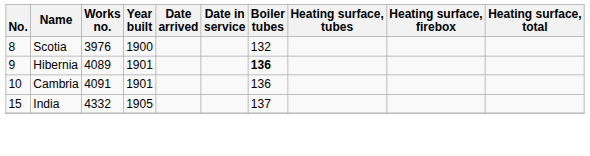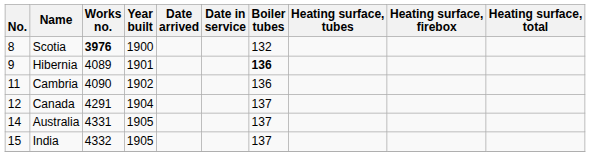Scotia | Works no.: normal -> bold
Cambria | No.: 10 -> 11
Cambria | Works no.: 4091 -> 4090
Cambria | Year built: 1901 -> 1902
+ row: 12 | Canada | 4291 | 1904 | 137
+ row: 14 | Australia | 4331 | 1905 | 137
